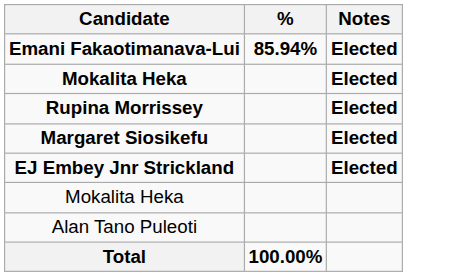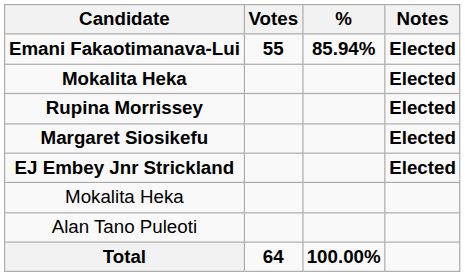+ column: Votes | 55 | 64
